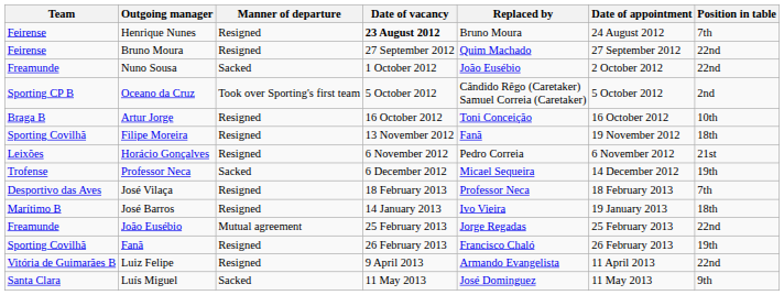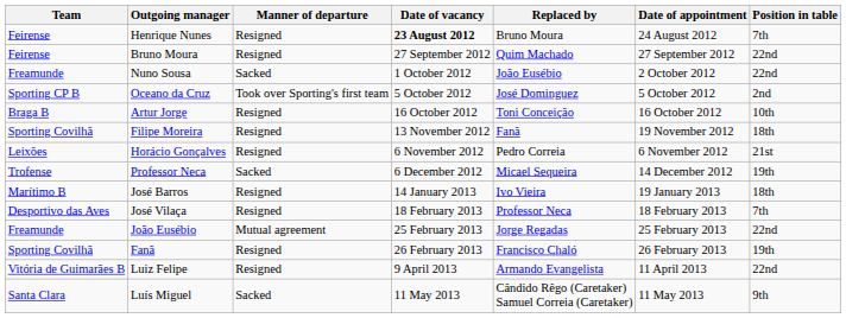Oceano da Cruz | Replaced by: Cândido Rêgo (Caretaker) Samuel Correia (Caretaker) -> José Dominguez
rows swapped: José Barros <-> José Vilaça
Luís Miguel | Replaced by: José Dominguez -> Cândido Rêgo (Caretaker) Samuel Correia (Caretaker)
